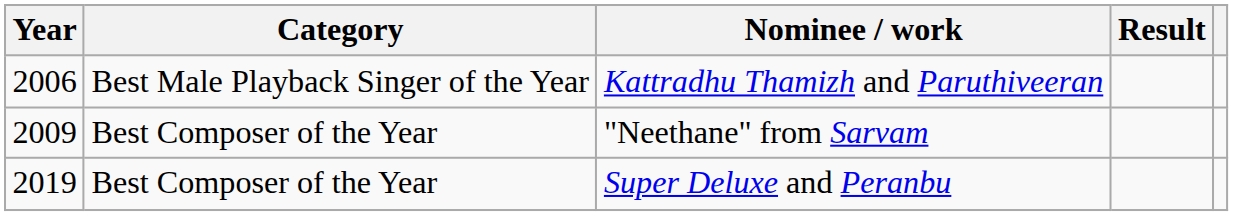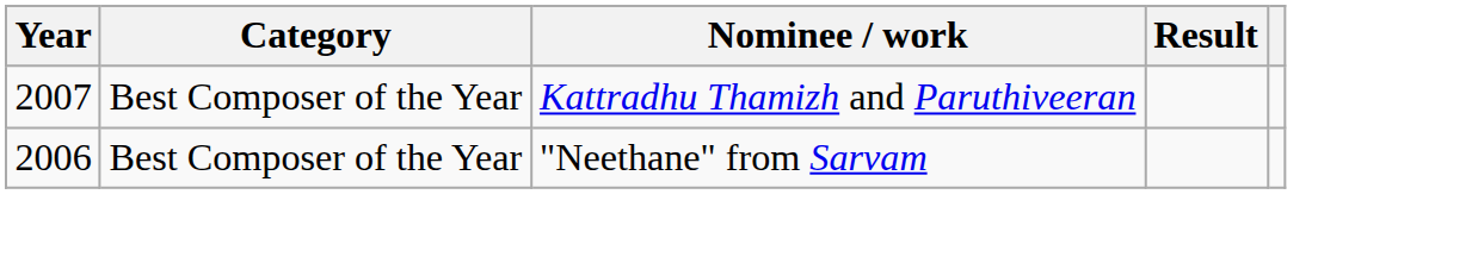Kattradhu Thamizh and Paruthiveeran | Year: 2006 -> 2007
Kattradhu Thamizh and Paruthiveeran | Category: Best Male Playback Singer of the Year -> Best Composer of the Year
"Neethane" from Sarvam | Year: 2009 -> 2006
- row: 2019 | Best Composer of the Year | Super Deluxe and Peranbu
